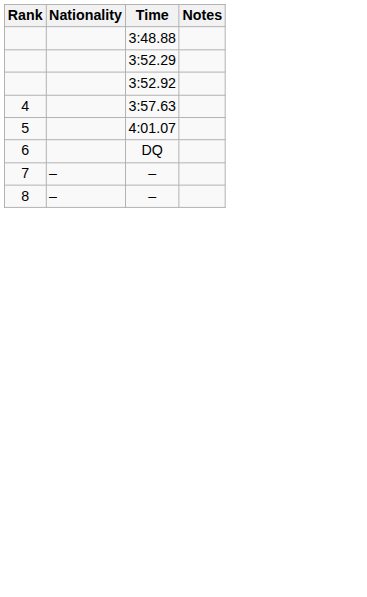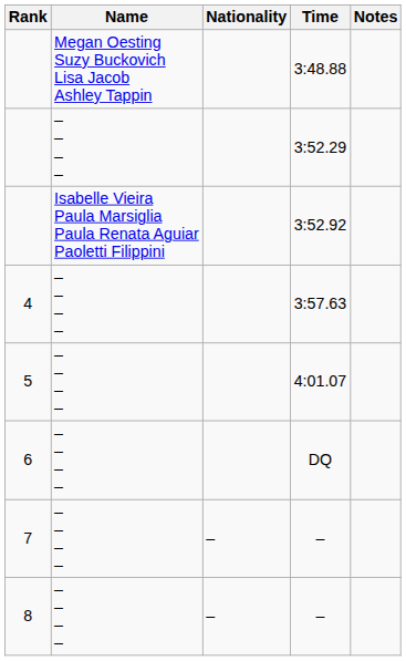+ column: Name | Megan Oesting Suzy Buckovich Lisa Jacob Ashley Tappin | – – – – | Isabelle Vieira Paula Marsiglia Paula Renata Aguiar Paoletti Filippini | – – – – | – – – – | – – – – | – – – – | – – – –
